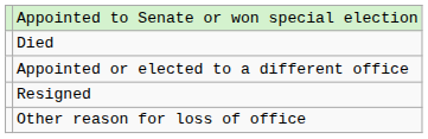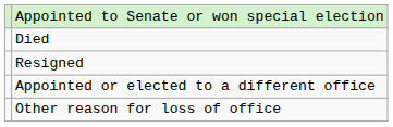rows swapped: Resigned <-> Appointed or elected to a different office
